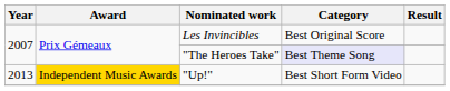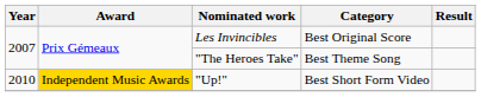"The Heroes Take" | Category: lavender background -> no background
"Up!" | Year: 2013 -> 2010
